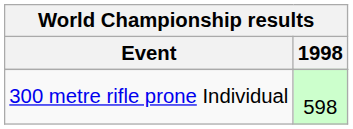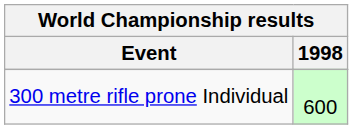300 metre rifle prone Individual | 1998: 598 -> 600
